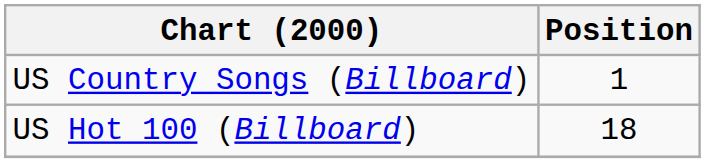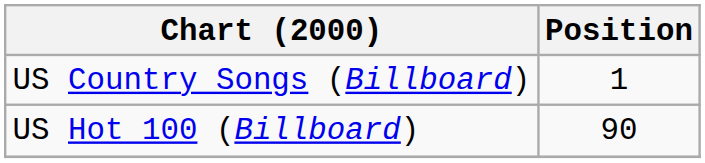US Hot 100 (Billboard) | Position: 18 -> 90
